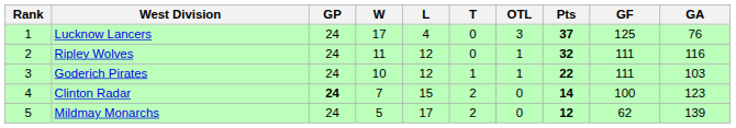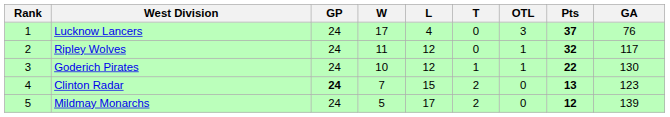- column: GF | 125 | 111 | 111 | 100 | 62
Ripley Wolves | GA: 116 -> 117
Goderich Pirates | GA: 103 -> 130
Clinton Radar | Pts: 14 -> 13
